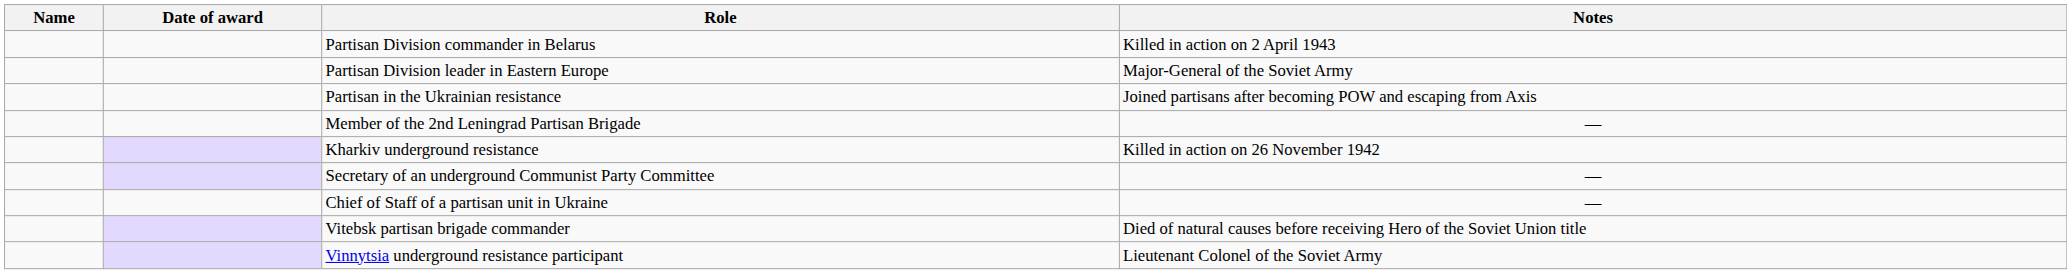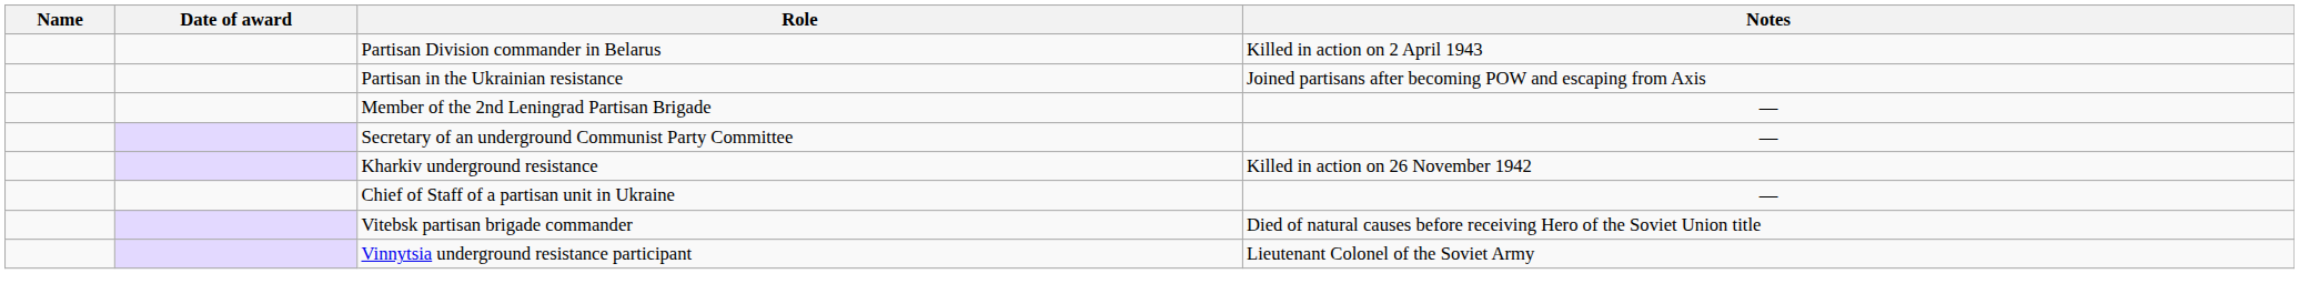- row: Partisan Division leader in Eastern Europe | Major-General of the Soviet Army
rows swapped: Secretary of an underground Communist Party Committee <-> Kharkiv underground resistance
